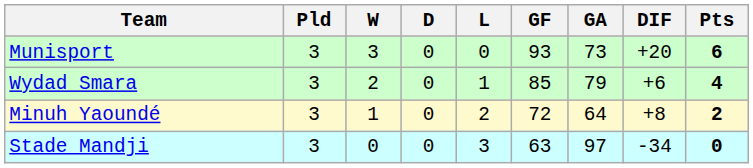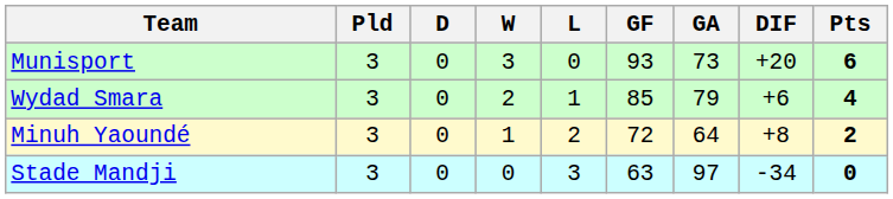columns swapped: W <-> D
